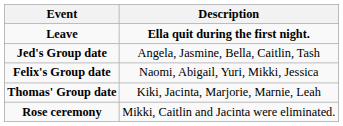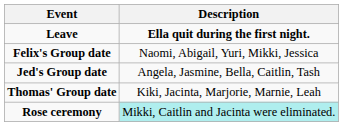rows swapped: Felix's Group date <-> Jed's Group date
Rose ceremony | Description: no background -> paleturquoise background
